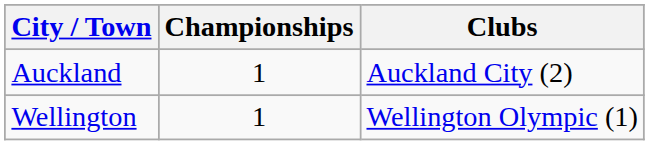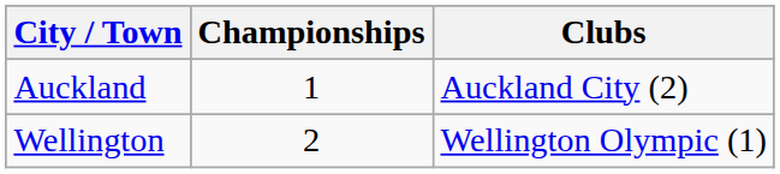Wellington | Championships: 1 -> 2
